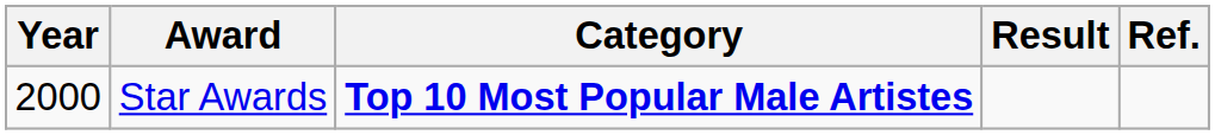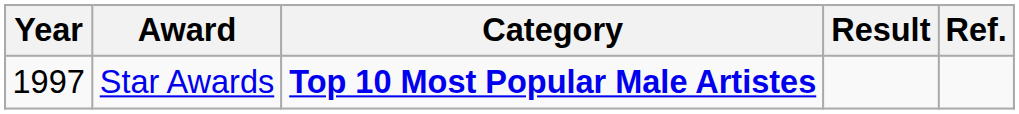Star Awards | Year: 2000 -> 1997
